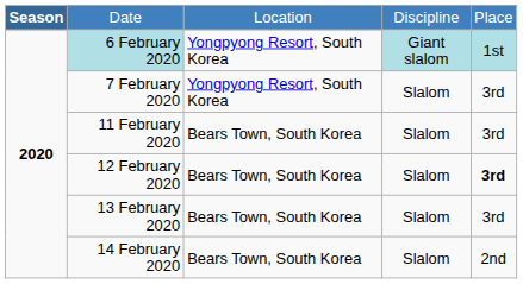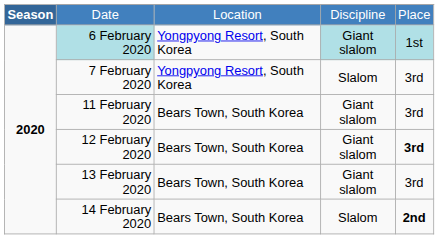11 February 2020 | column 4: Slalom -> Giant slalom
12 February 2020 | column 4: Slalom -> Giant slalom
13 February 2020 | column 4: Slalom -> Giant slalom
14 February 2020 | column 5: normal -> bold
